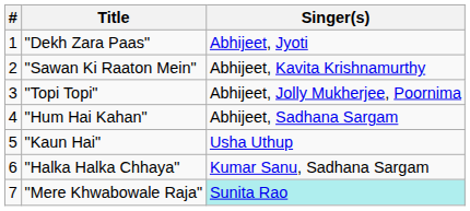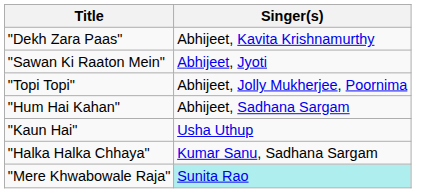- column: # | 1 | 2 | 3 | 4 | 5 | 6 | 7
"Dekh Zara Paas" | Singer(s): Abhijeet, Jyoti -> Abhijeet, Kavita Krishnamurthy
"Sawan Ki Raaton Mein" | Singer(s): Abhijeet, Kavita Krishnamurthy -> Abhijeet, Jyoti
